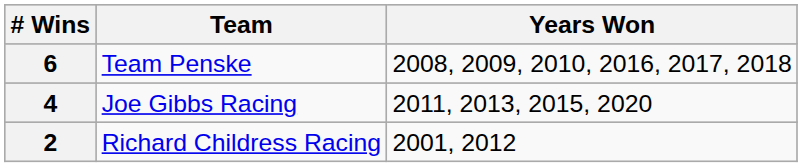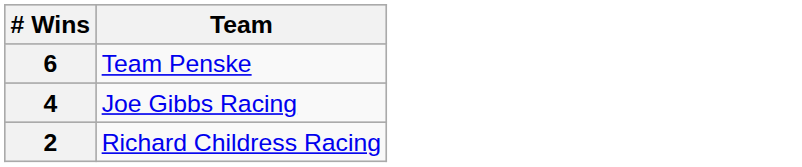- column: Years Won | 2008, 2009, 2010, 2016, 2017, 2018 | 2011, 2013, 2015, 2020 | 2001, 2012
